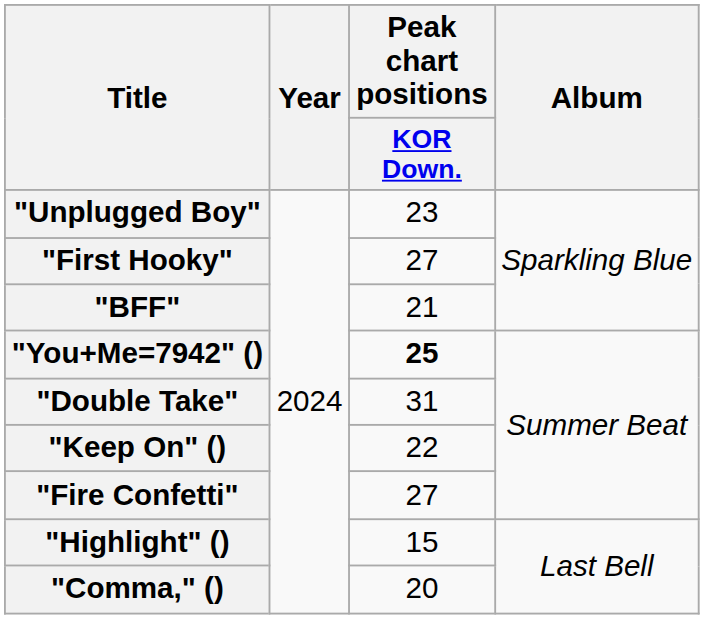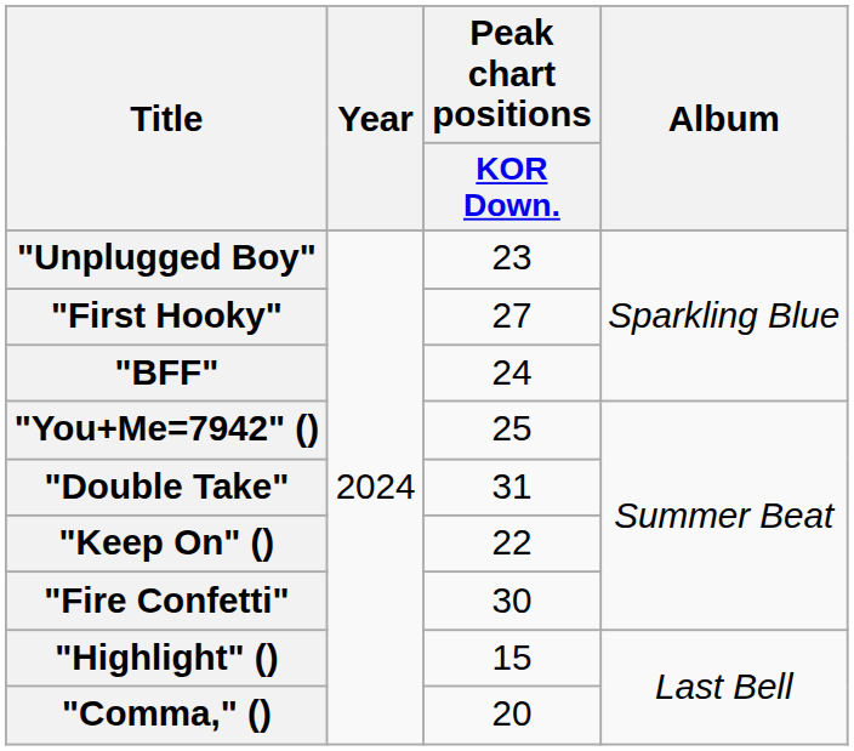"BFF" | Peak chart positions / KOR Down.: 21 -> 24
"You+Me=7942" () | Peak chart positions / KOR Down.: bold -> normal
"Fire Confetti" | Peak chart positions / KOR Down.: 27 -> 30
